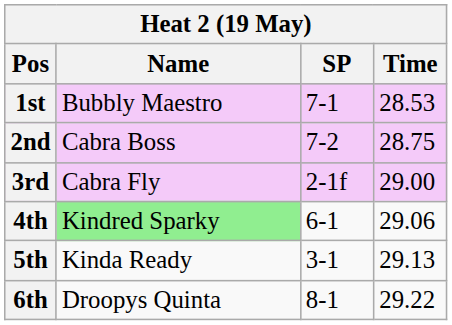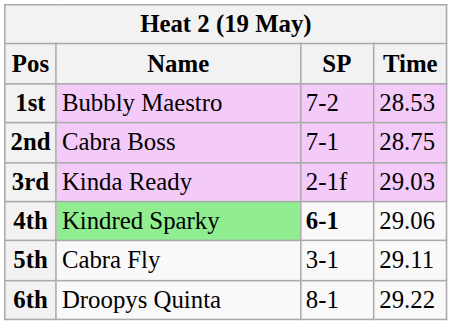1st | SP: 7-1 -> 7-2
2nd | SP: 7-2 -> 7-1
3rd | Name: Cabra Fly -> Kinda Ready
3rd | Time: 29.00 -> 29.03
4th | SP: normal -> bold
5th | Name: Kinda Ready -> Cabra Fly
5th | Time: 29.13 -> 29.11
